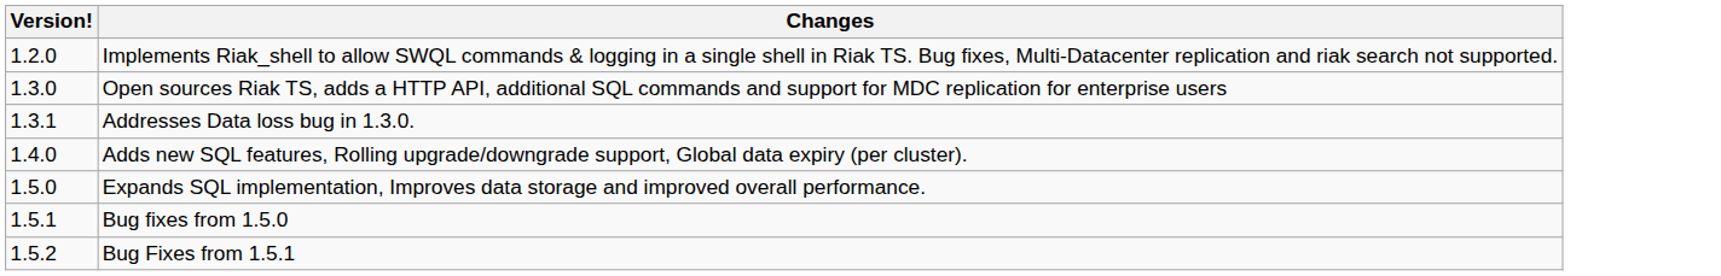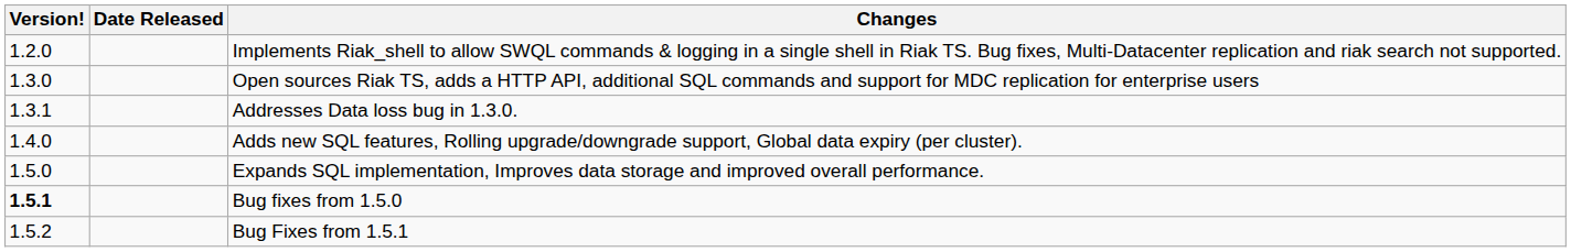+ column: Date Released
Bug fixes from 1.5.0 | Version!: normal -> bold
